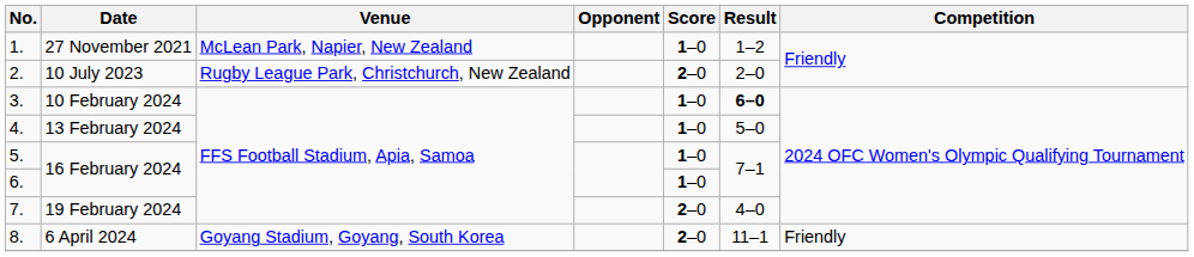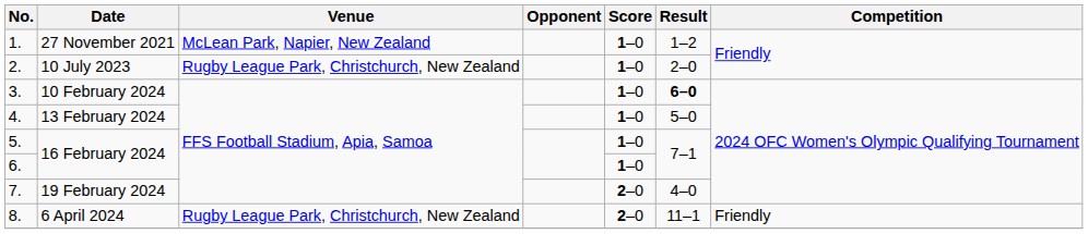2. | Score: 2–0 -> 1–0
8. | Venue: Goyang Stadium, Goyang, South Korea -> Rugby League Park, Christchurch, New Zealand
